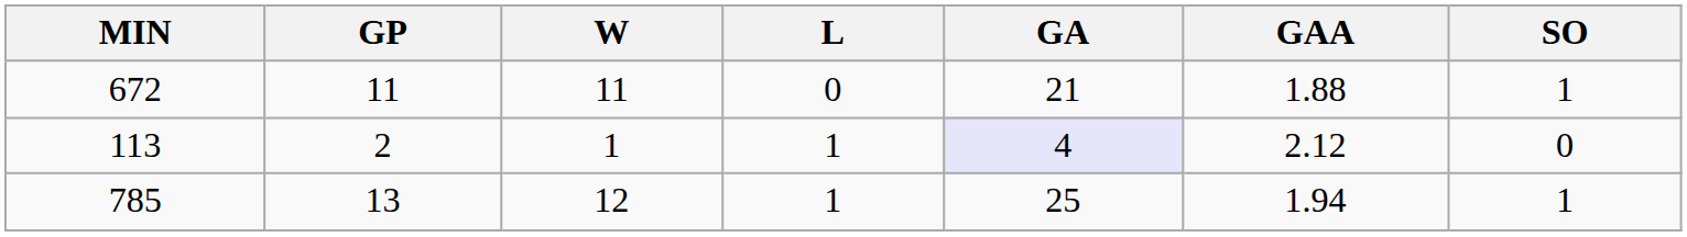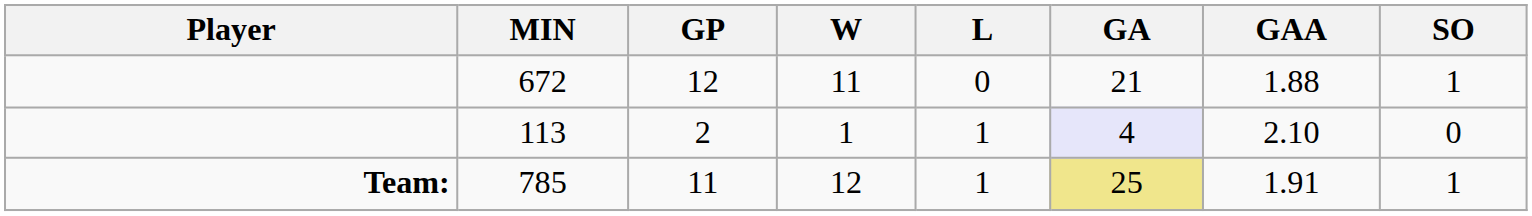+ column: Player | Team:
672 | GP: 11 -> 12
113 | GAA: 2.12 -> 2.10
785 | GP: 13 -> 11
785 | GA: no background -> khaki background
785 | GAA: 1.94 -> 1.91
